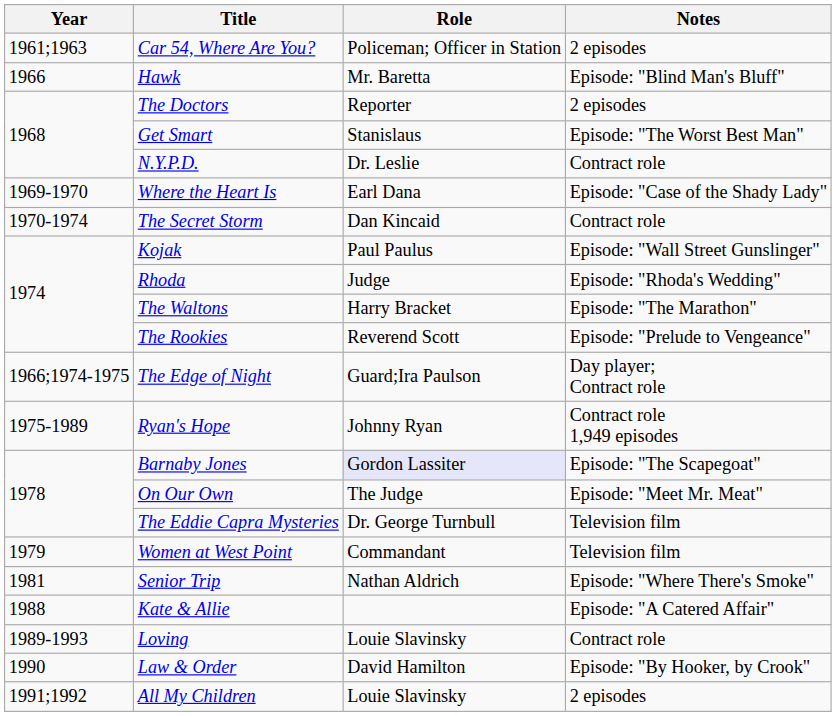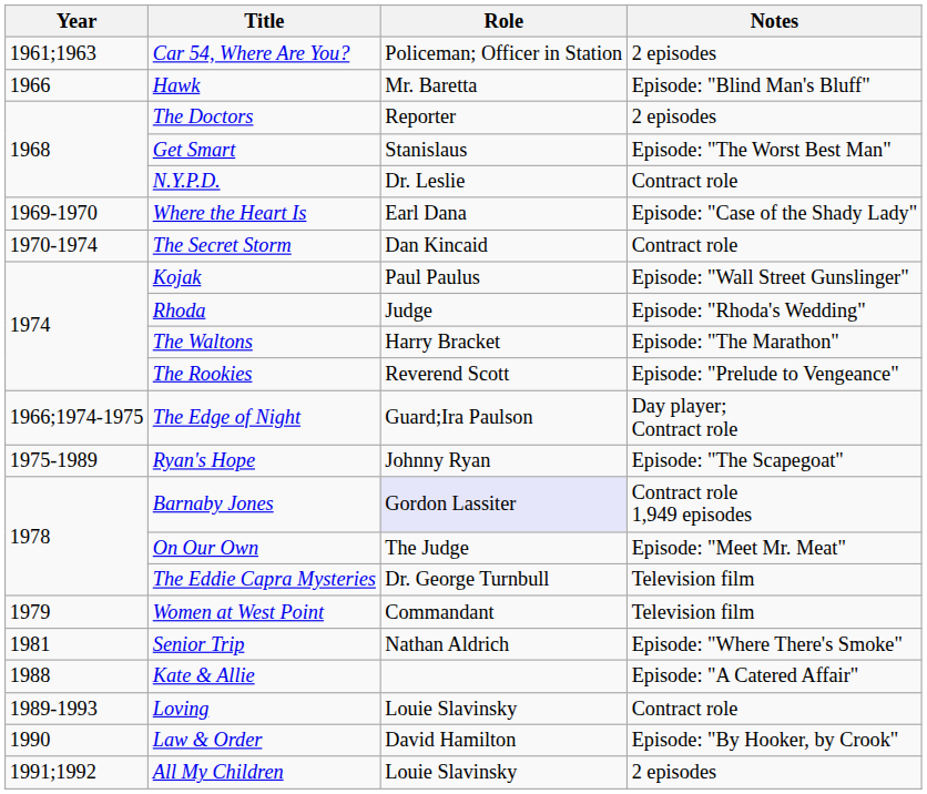Ryan's Hope | Notes: Contract role 1,949 episodes -> Episode: "The Scapegoat"
Barnaby Jones | Notes: Episode: "The Scapegoat" -> Contract role 1,949 episodes
